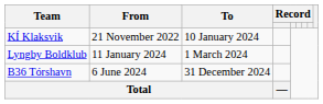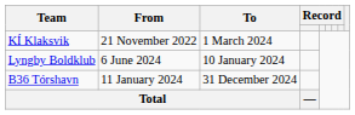KÍ Klaksvik | To: 10 January 2024 -> 1 March 2024
Lyngby Boldklub | From: 11 January 2024 -> 6 June 2024
Lyngby Boldklub | To: 1 March 2024 -> 10 January 2024
B36 Tórshavn | From: 6 June 2024 -> 11 January 2024
